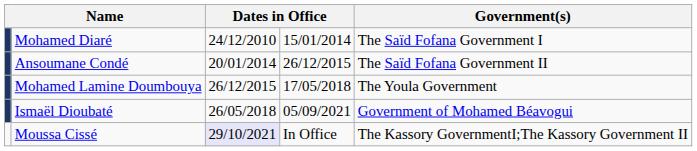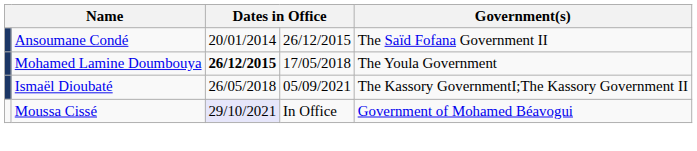- row: Mohamed Diaré | 24/12/2010 | 15/01/2014 | The Saïd Fofana Government I
Mohamed Lamine Doumbouya | column 3: normal -> bold
Ismaël Dioubaté | Government(s): Government of Mohamed Béavogui -> The Kassory GovernmentI;The Kassory Government II
Moussa Cissé | Government(s): The Kassory GovernmentI;The Kassory Government II -> Government of Mohamed Béavogui
